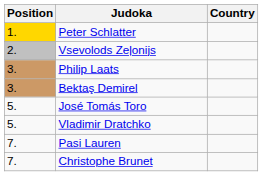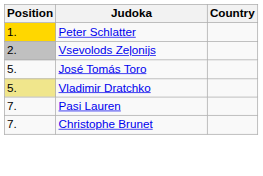- row: 3. | Philip Laats
- row: 3. | Bektaş Demirel
Vladimir Dratchko | Position: no background -> khaki background
